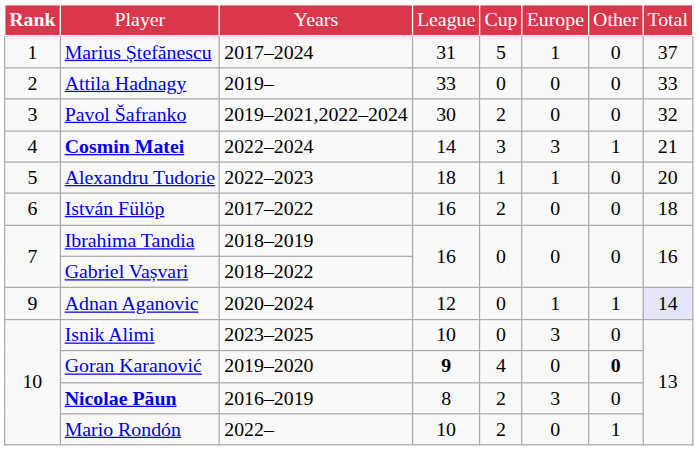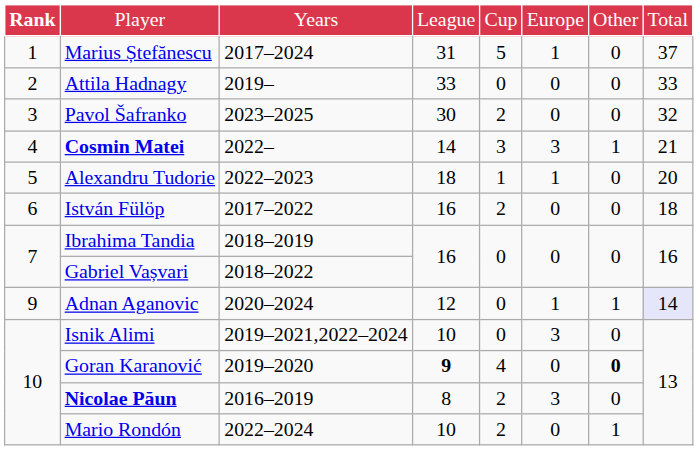Pavol Šafranko | column 3: 2019–2021,2022–2024 -> 2023–2025
Cosmin Matei | column 3: 2022–2024 -> 2022–
Isnik Alimi | column 3: 2023–2025 -> 2019–2021,2022–2024
Mario Rondón | column 3: 2022– -> 2022–2024
